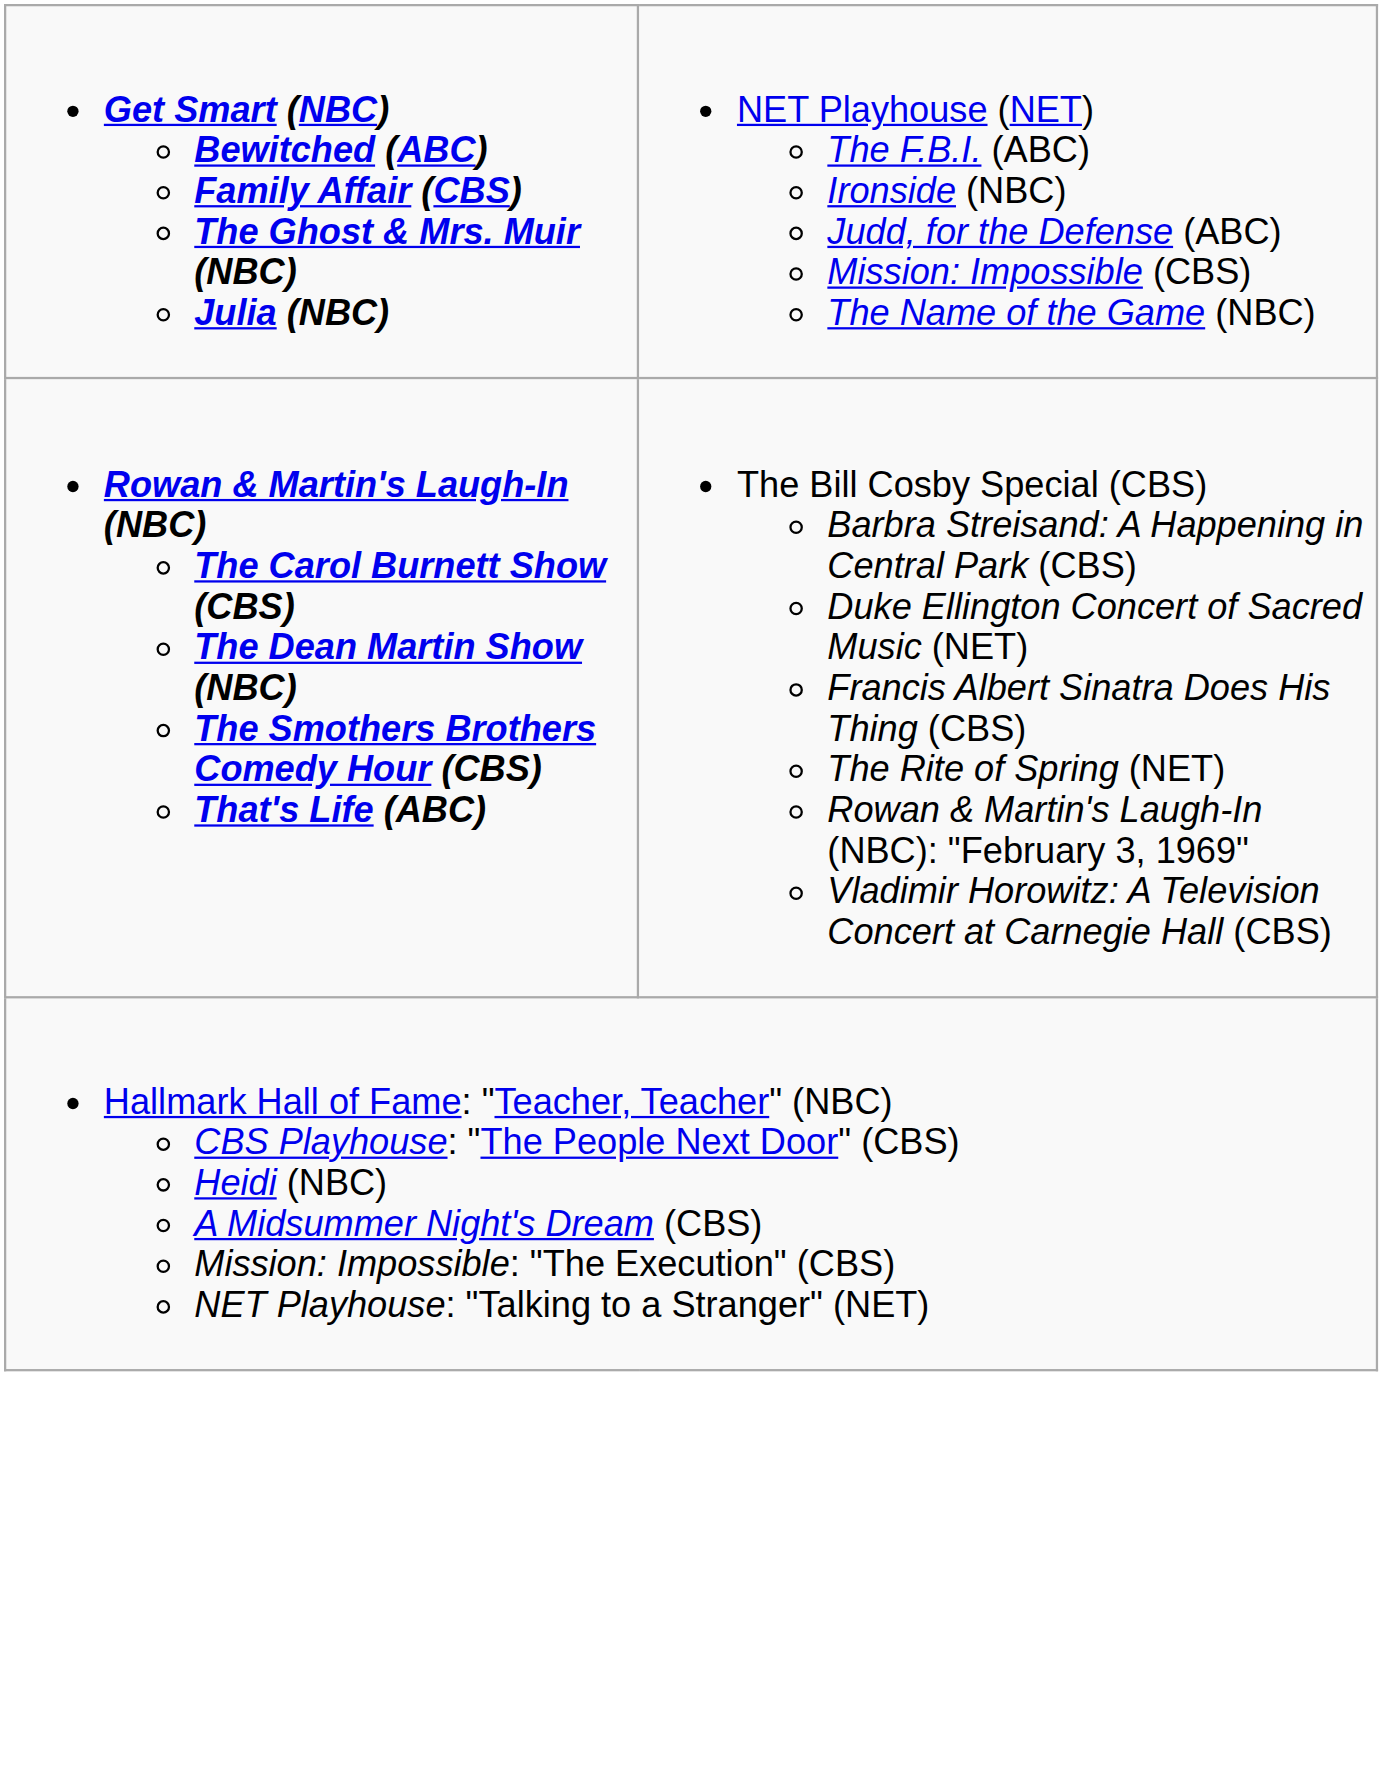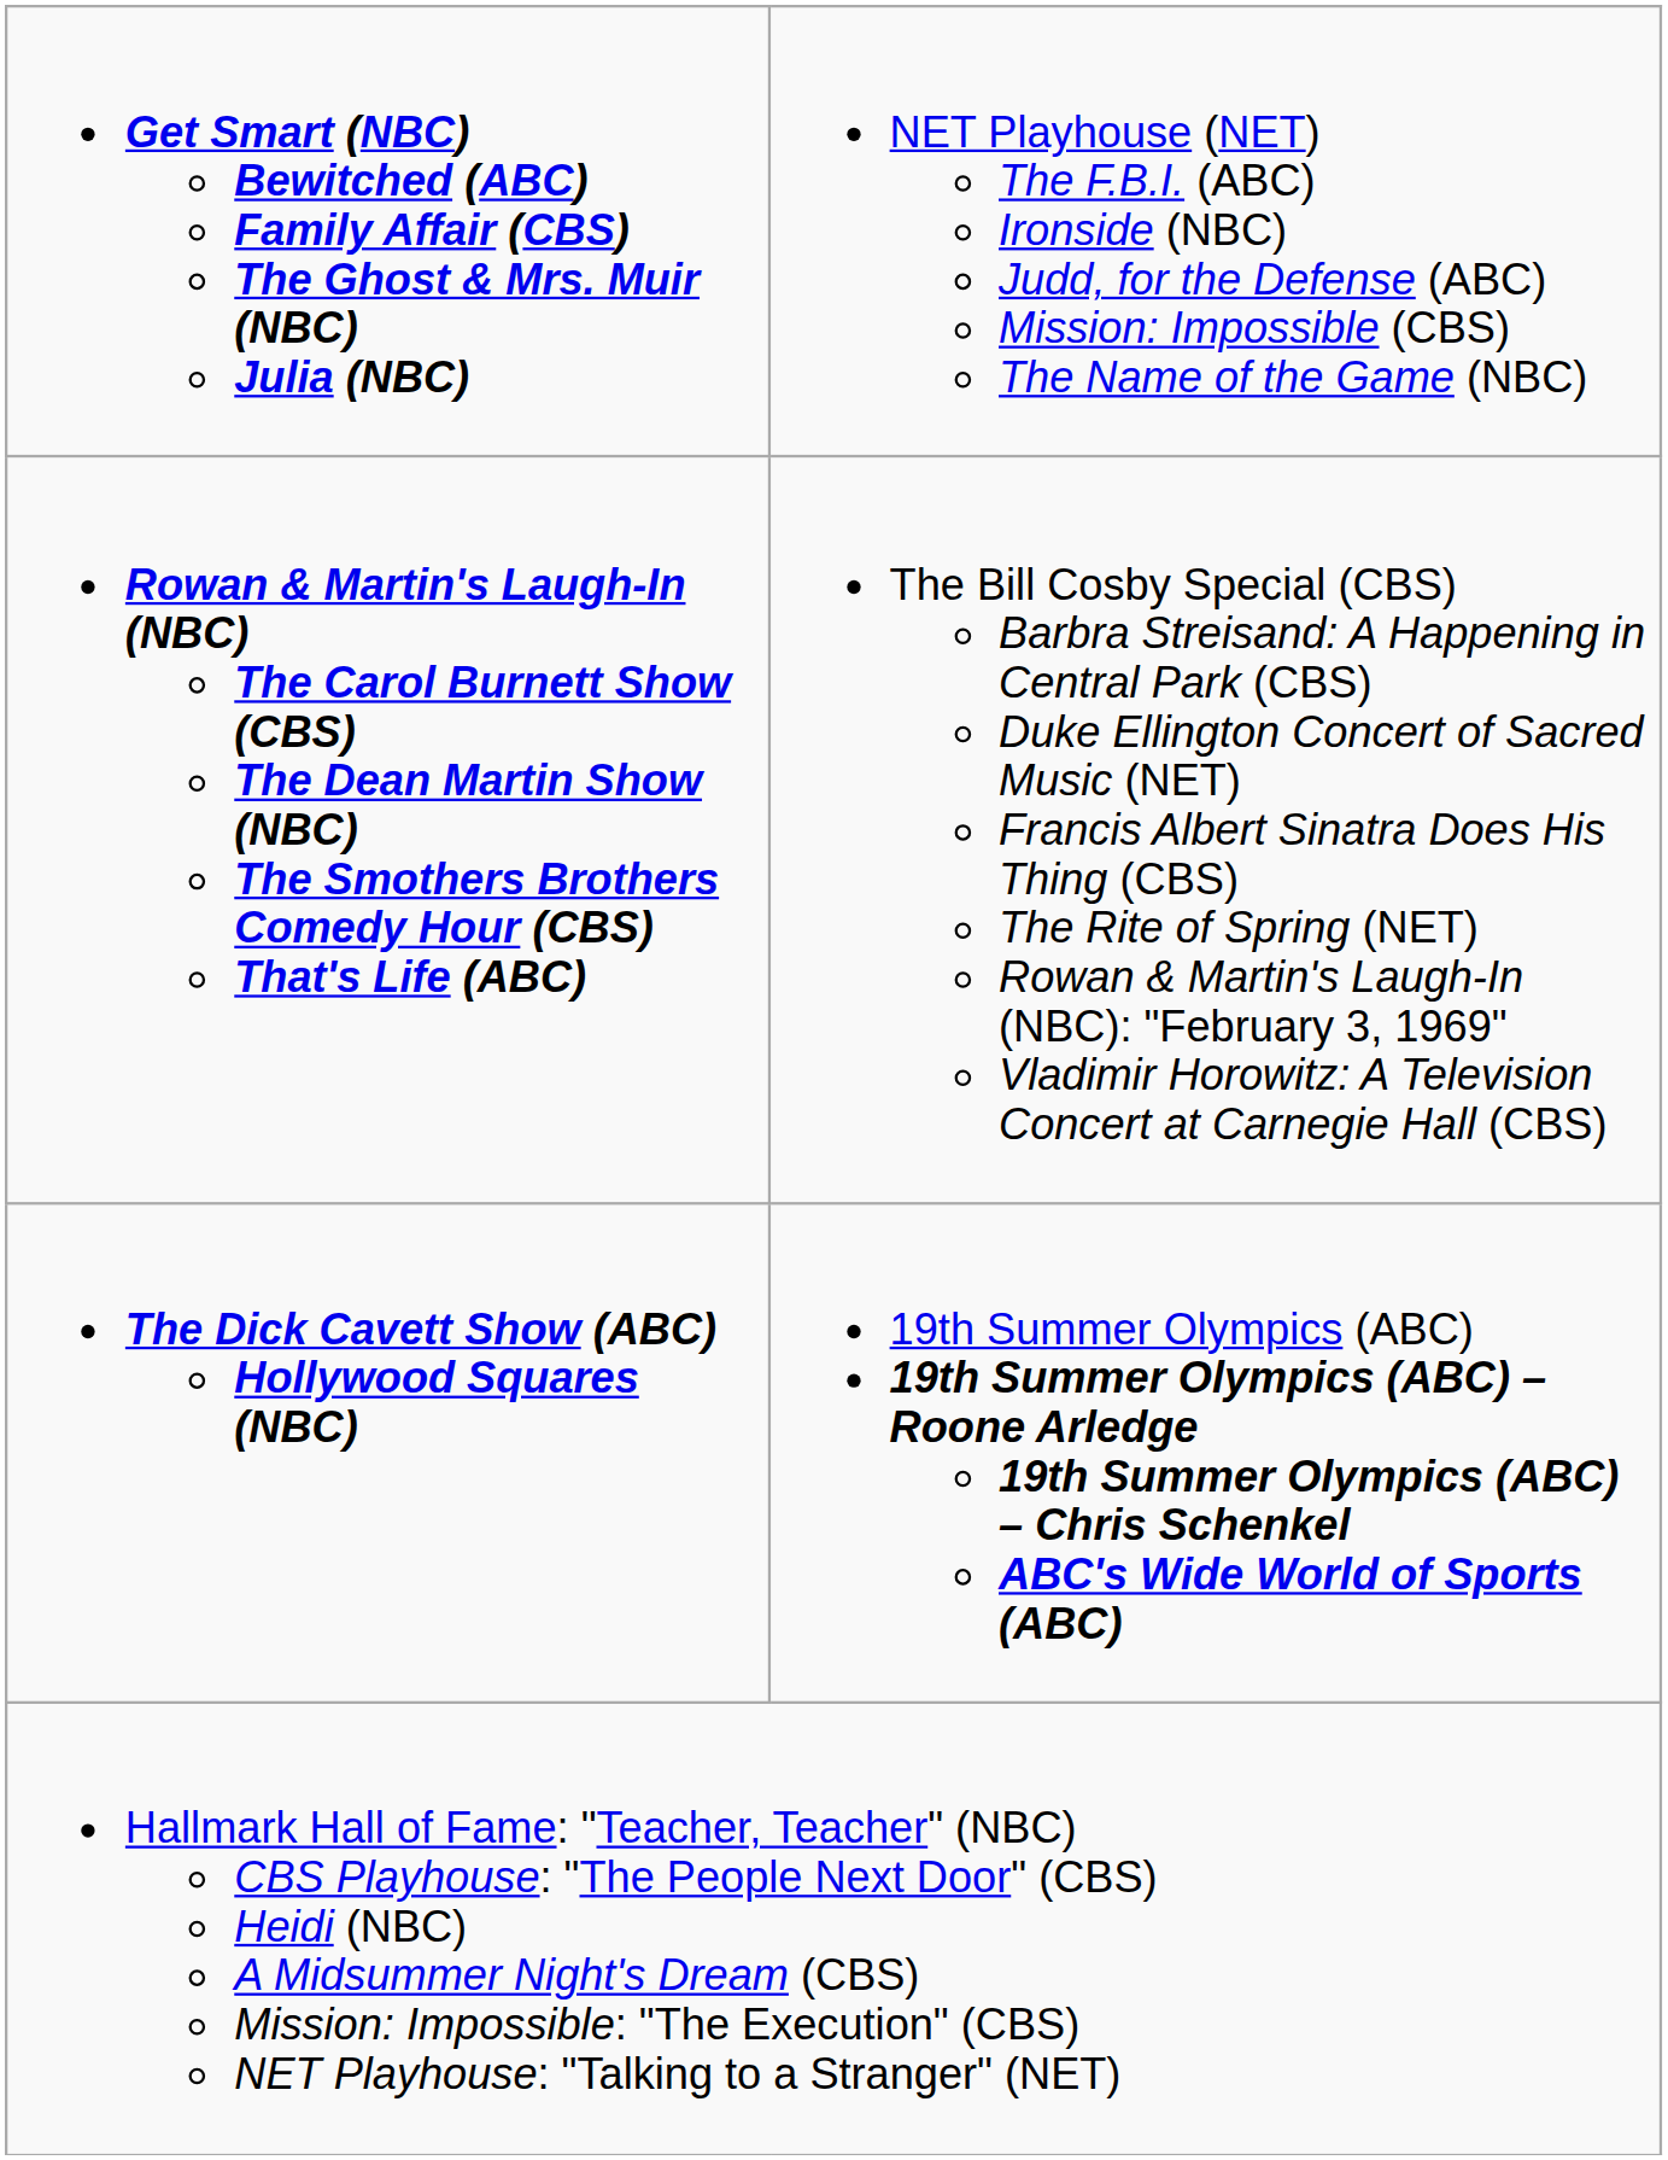+ row: The Dick Cavett Show (ABC) Hollywood Squares (NBC) | 19th Summer Olympics (ABC) 19th Summer Olympics (ABC) – Roone Arledge 19th Summer Olympics (ABC) – Chris Schenkel ABC's Wide World of Sports (ABC)
